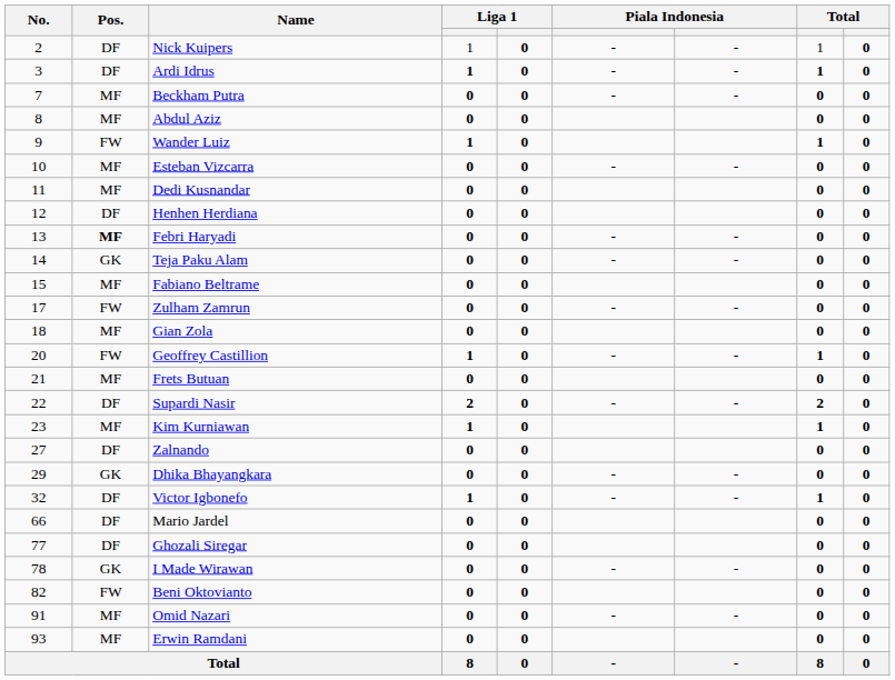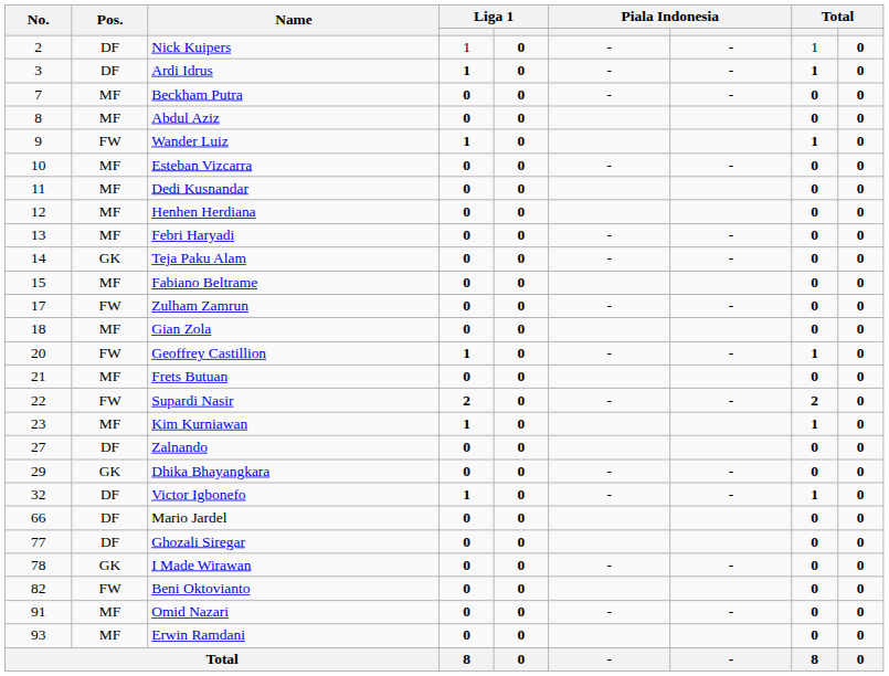Henhen Herdiana | Pos.: DF -> MF
Febri Haryadi | Pos.: bold -> normal
Supardi Nasir | Pos.: DF -> FW
